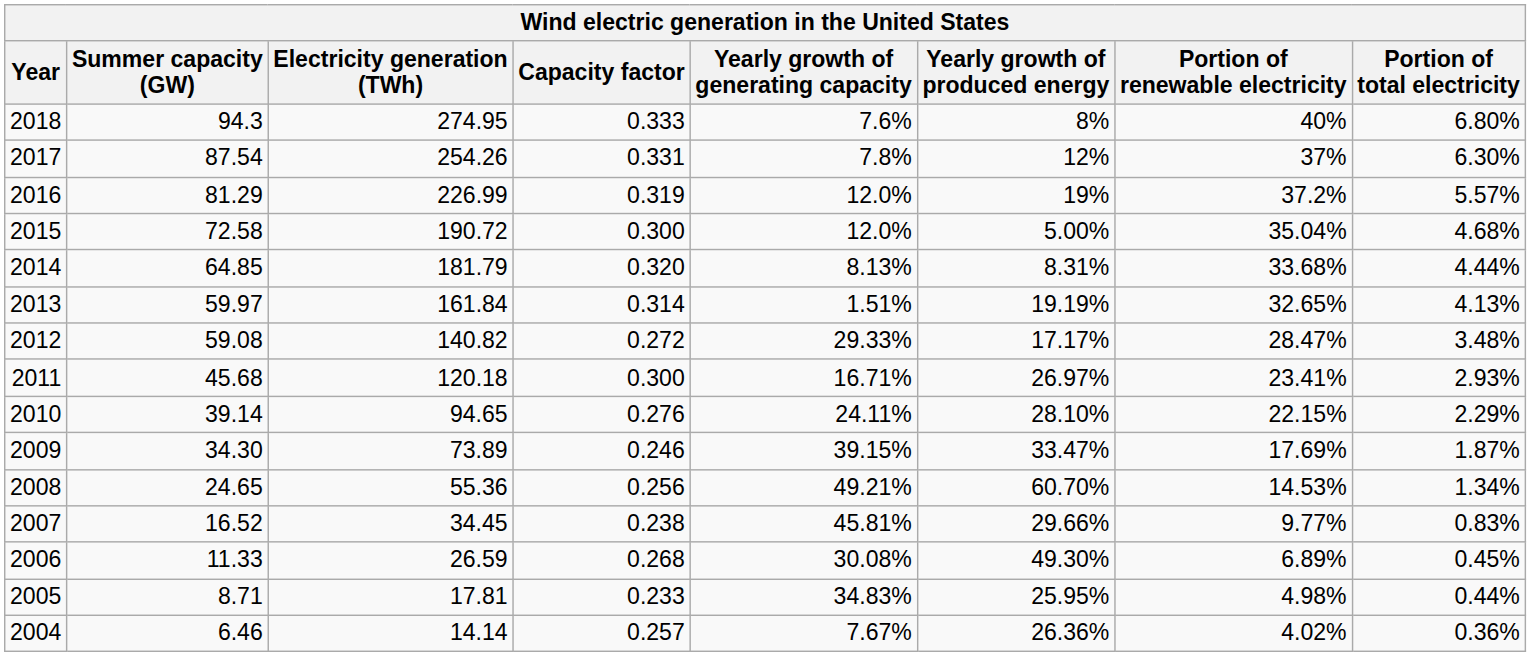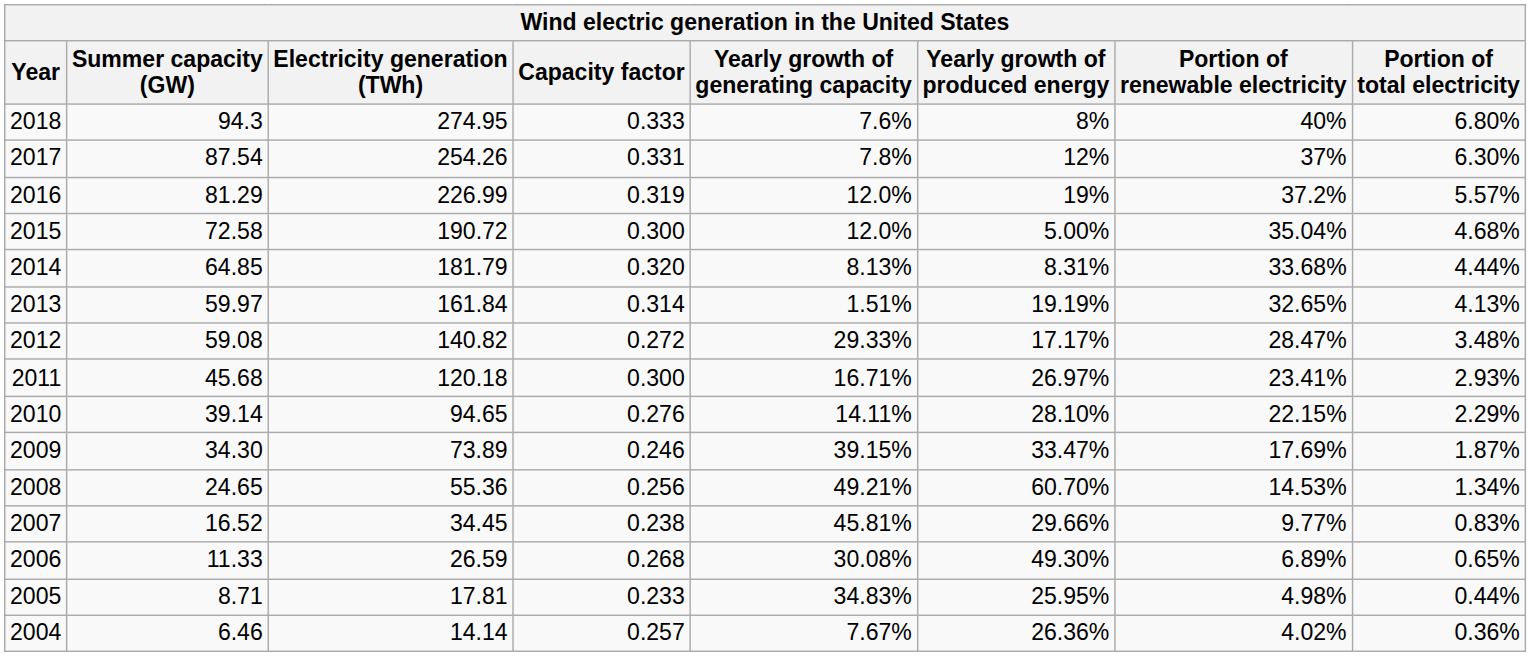2010 | Yearly growth of generating capacity: 24.11% -> 14.11%
2006 | Portion of total electricity: 0.45% -> 0.65%
